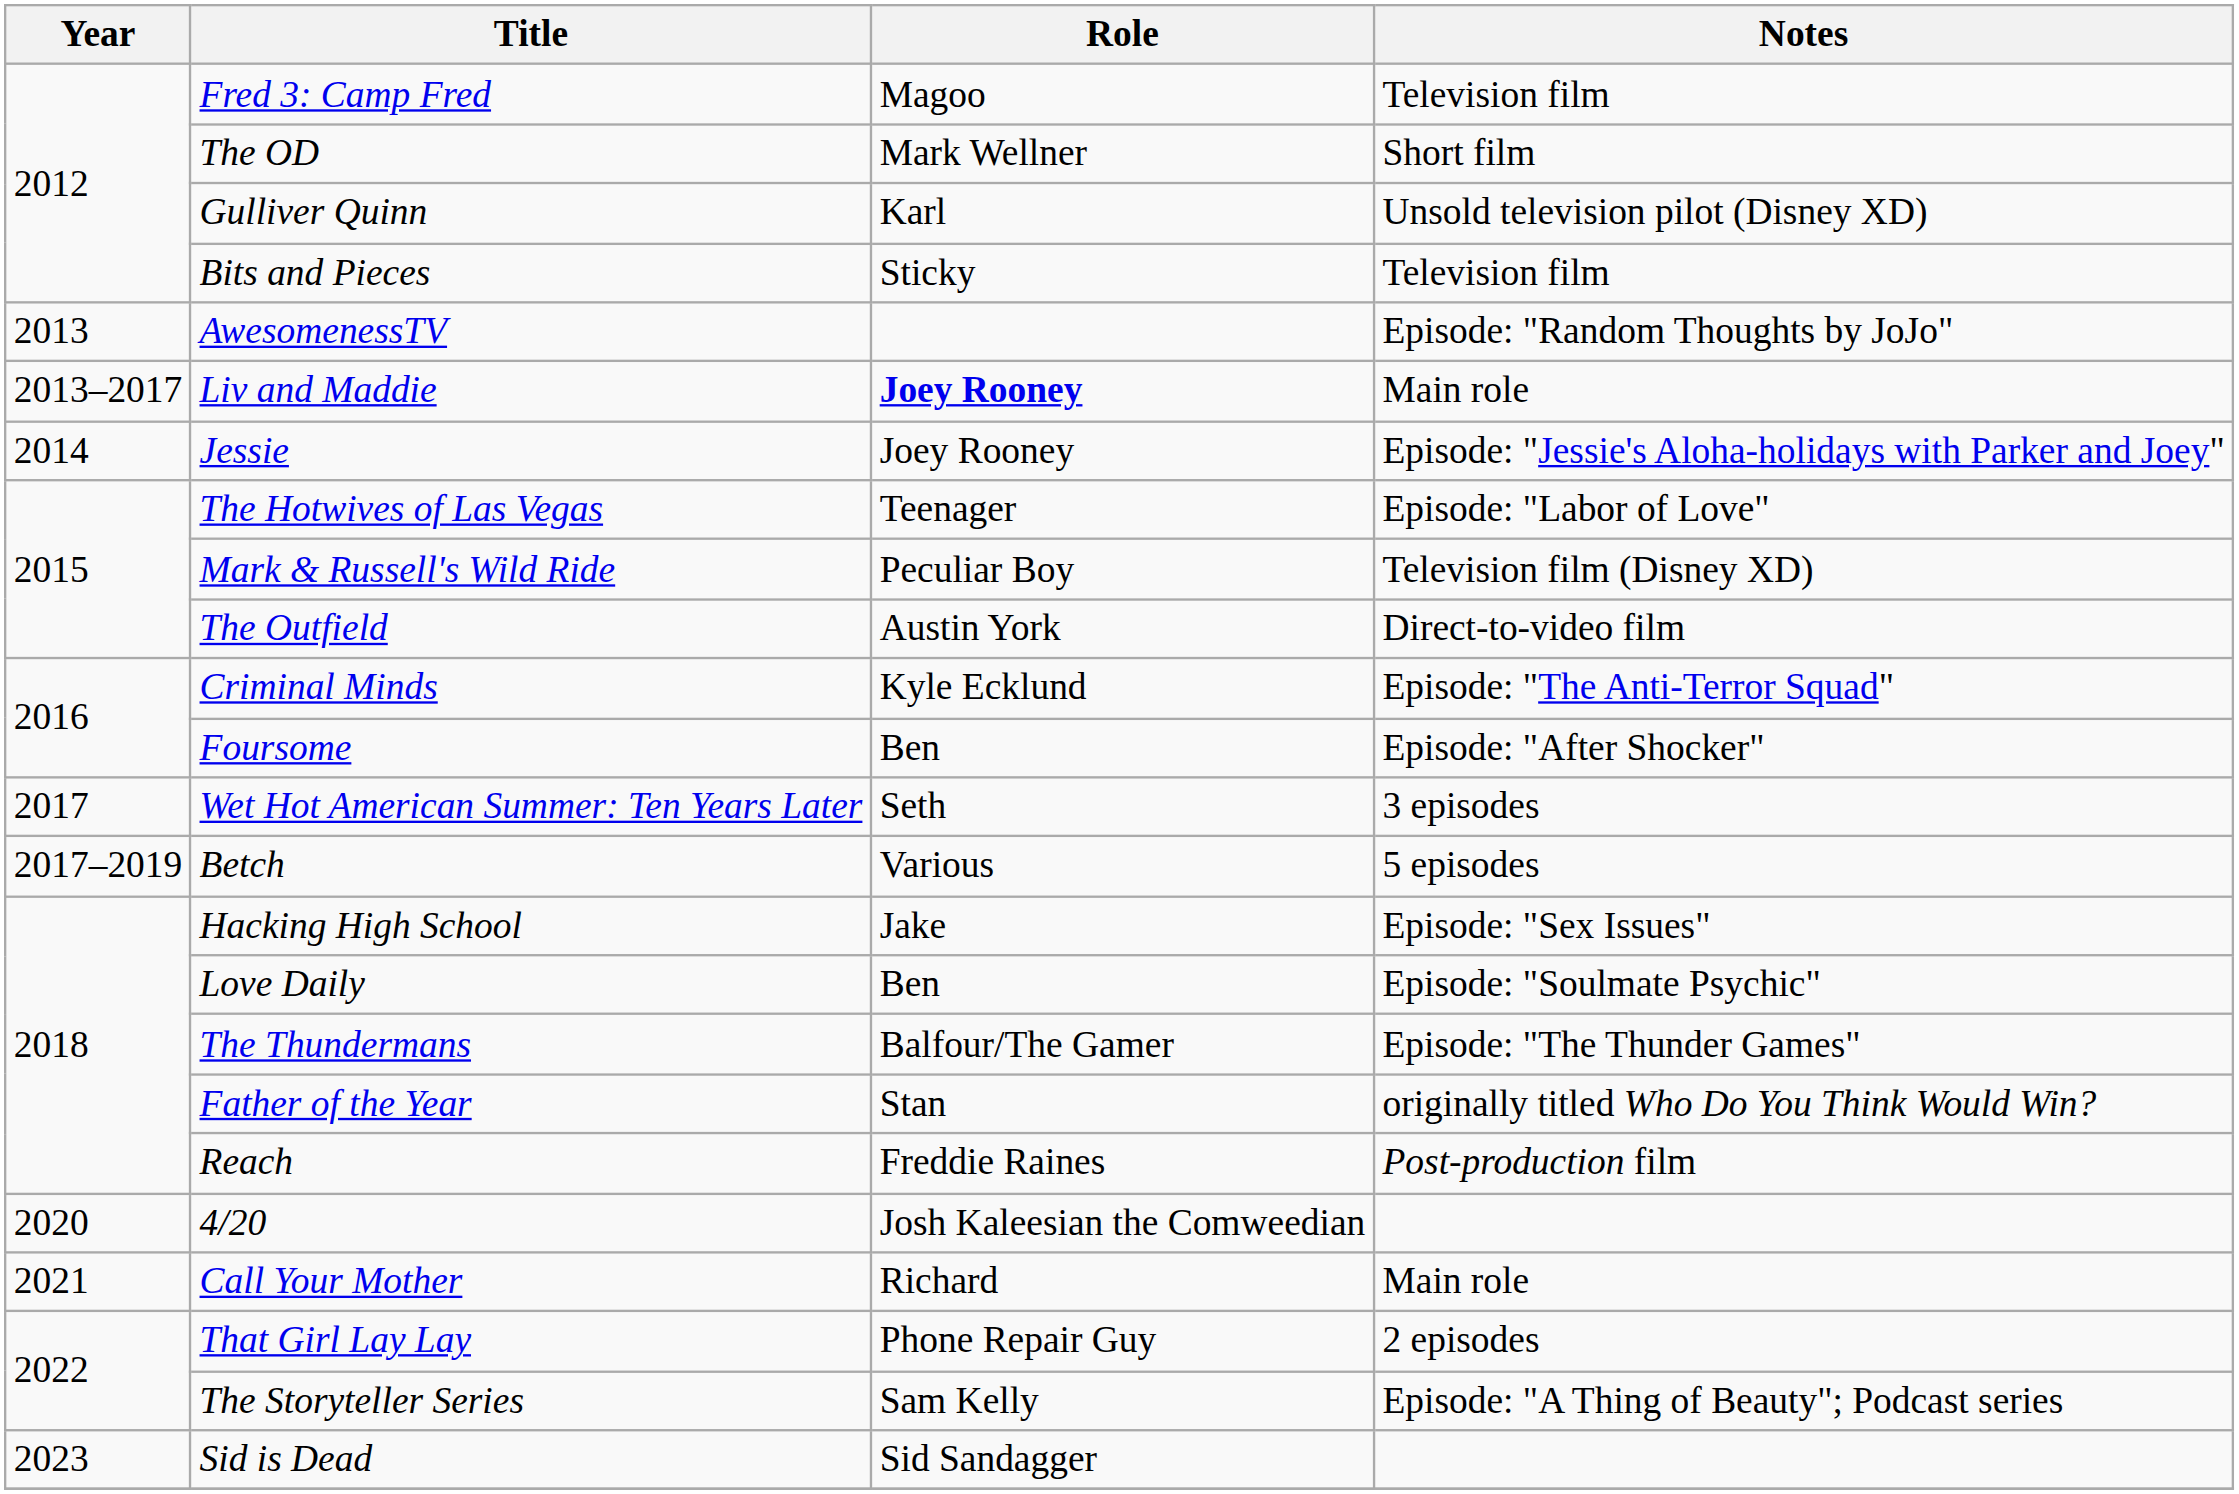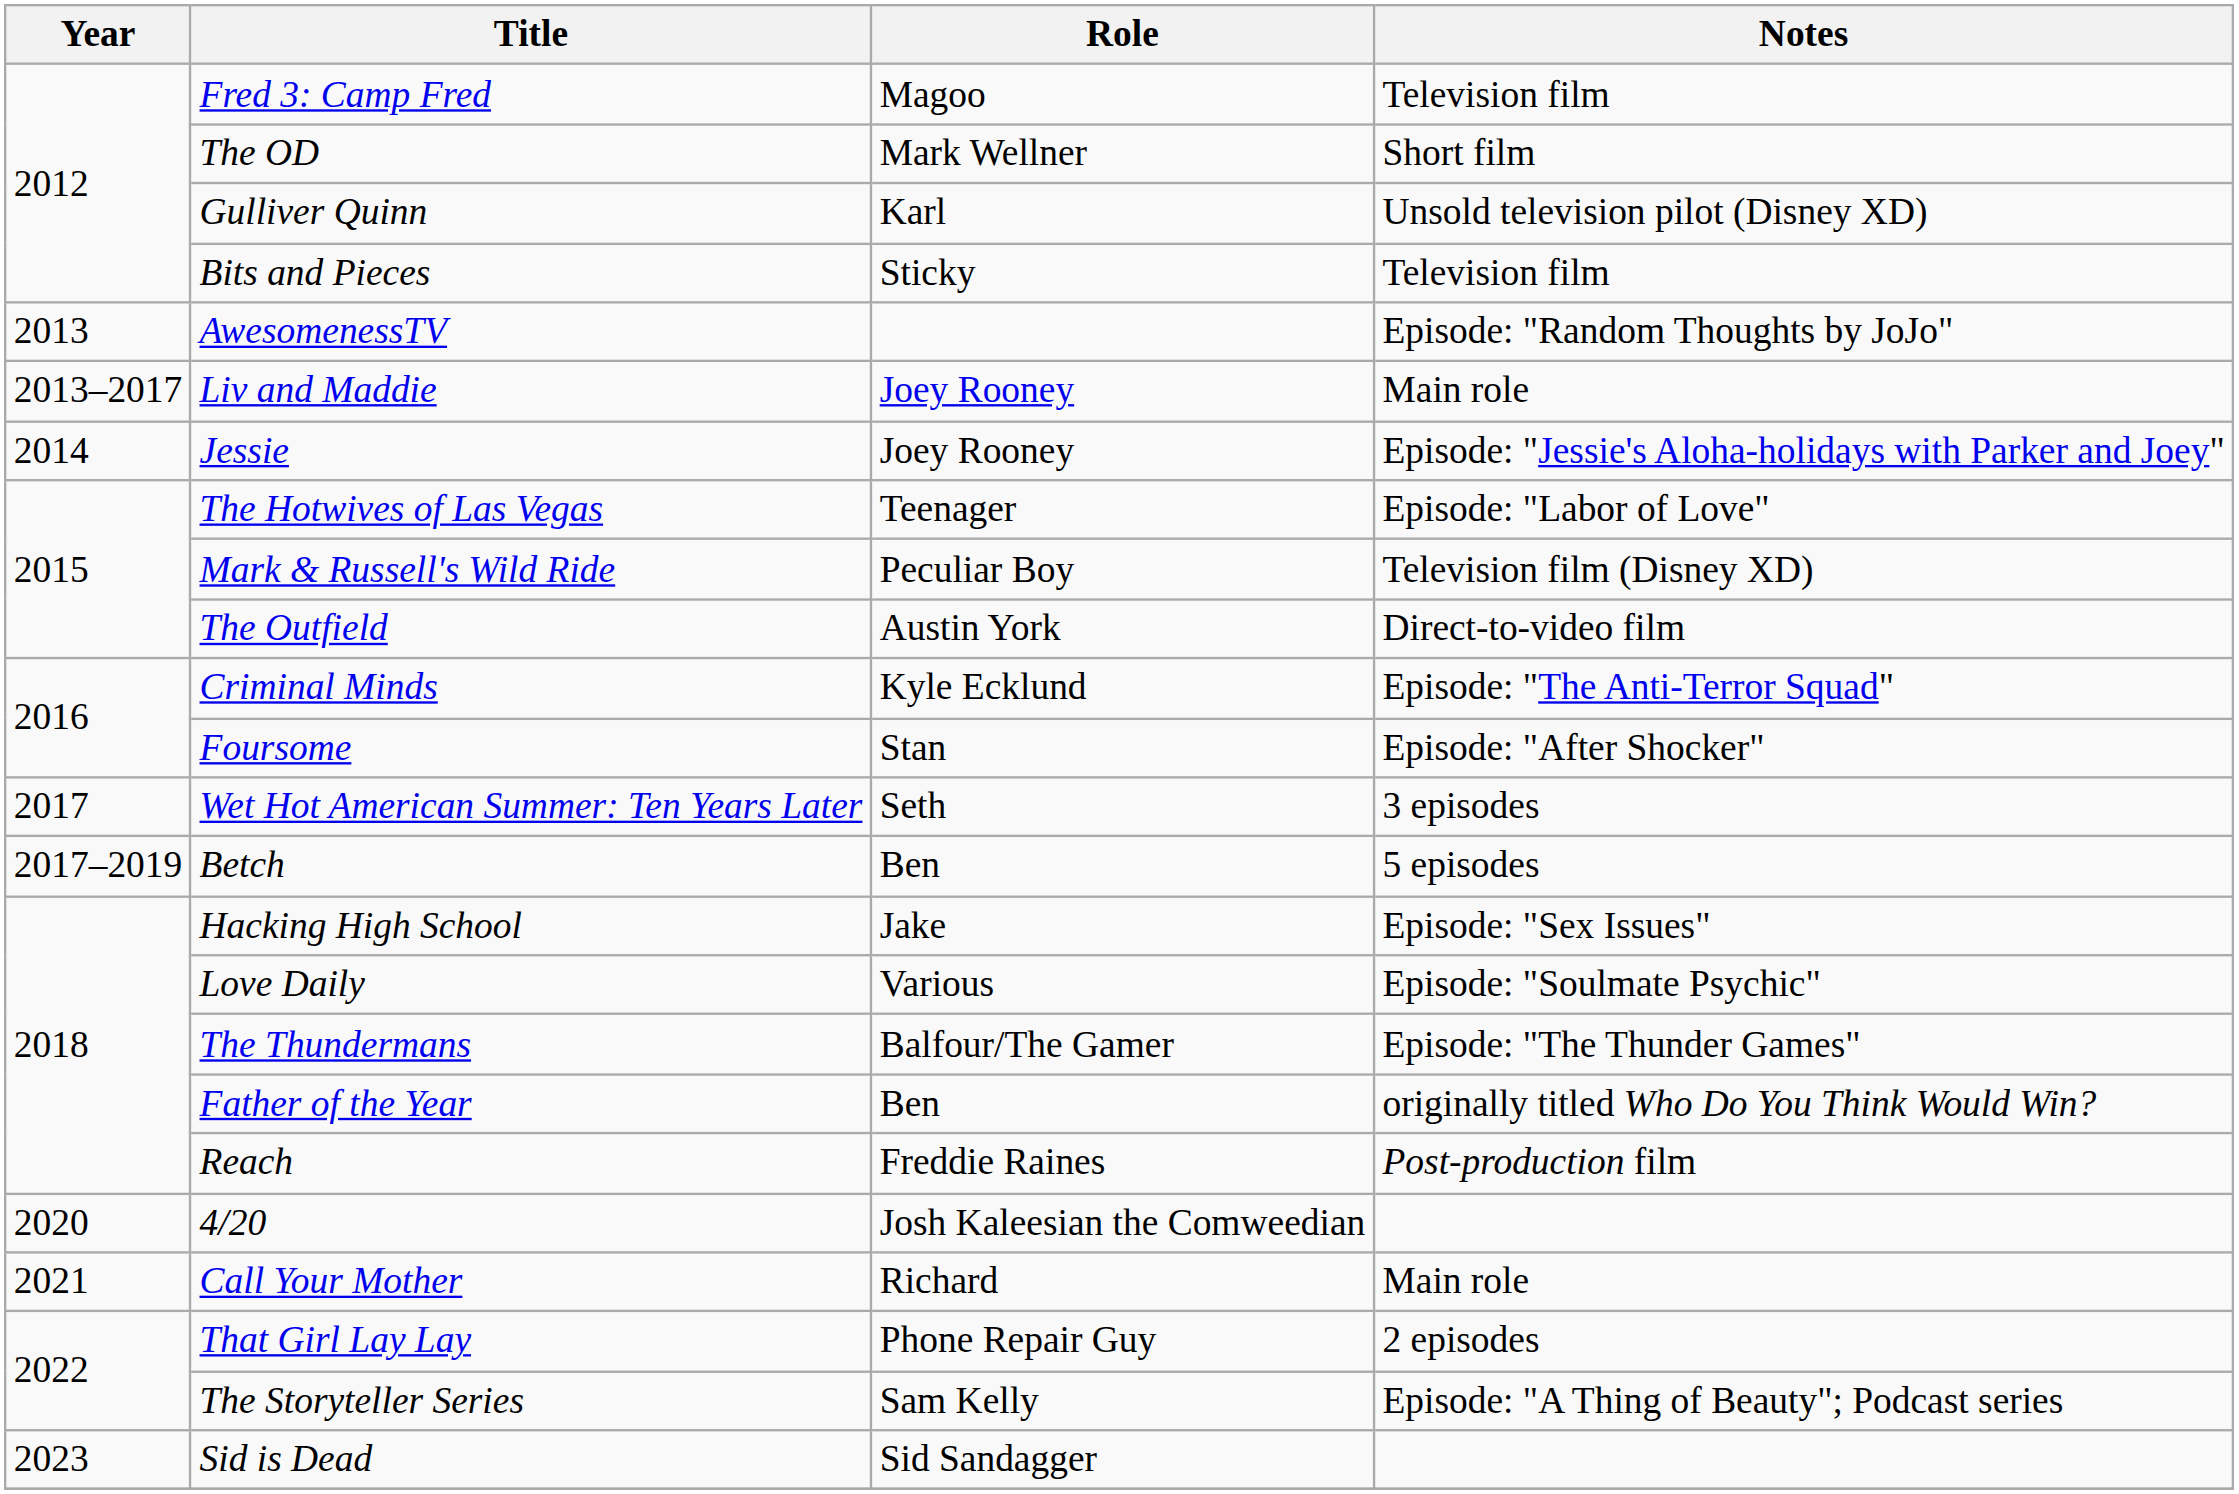Liv and Maddie | Role: bold -> normal
Foursome | Role: Ben -> Stan
Betch | Role: Various -> Ben
Love Daily | Role: Ben -> Various
Father of the Year | Role: Stan -> Ben
